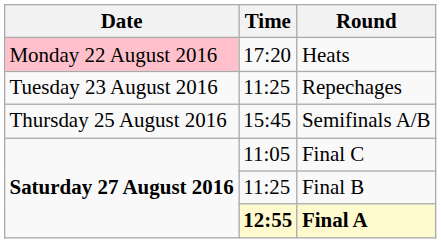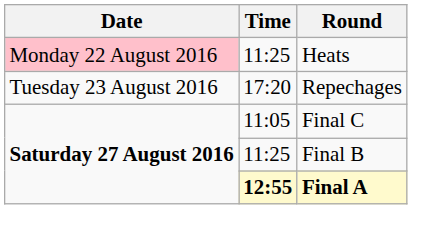Heats | Time: 17:20 -> 11:25
Repechages | Time: 11:25 -> 17:20
- row: Thursday 25 August 2016 | 15:45 | Semifinals A/B
